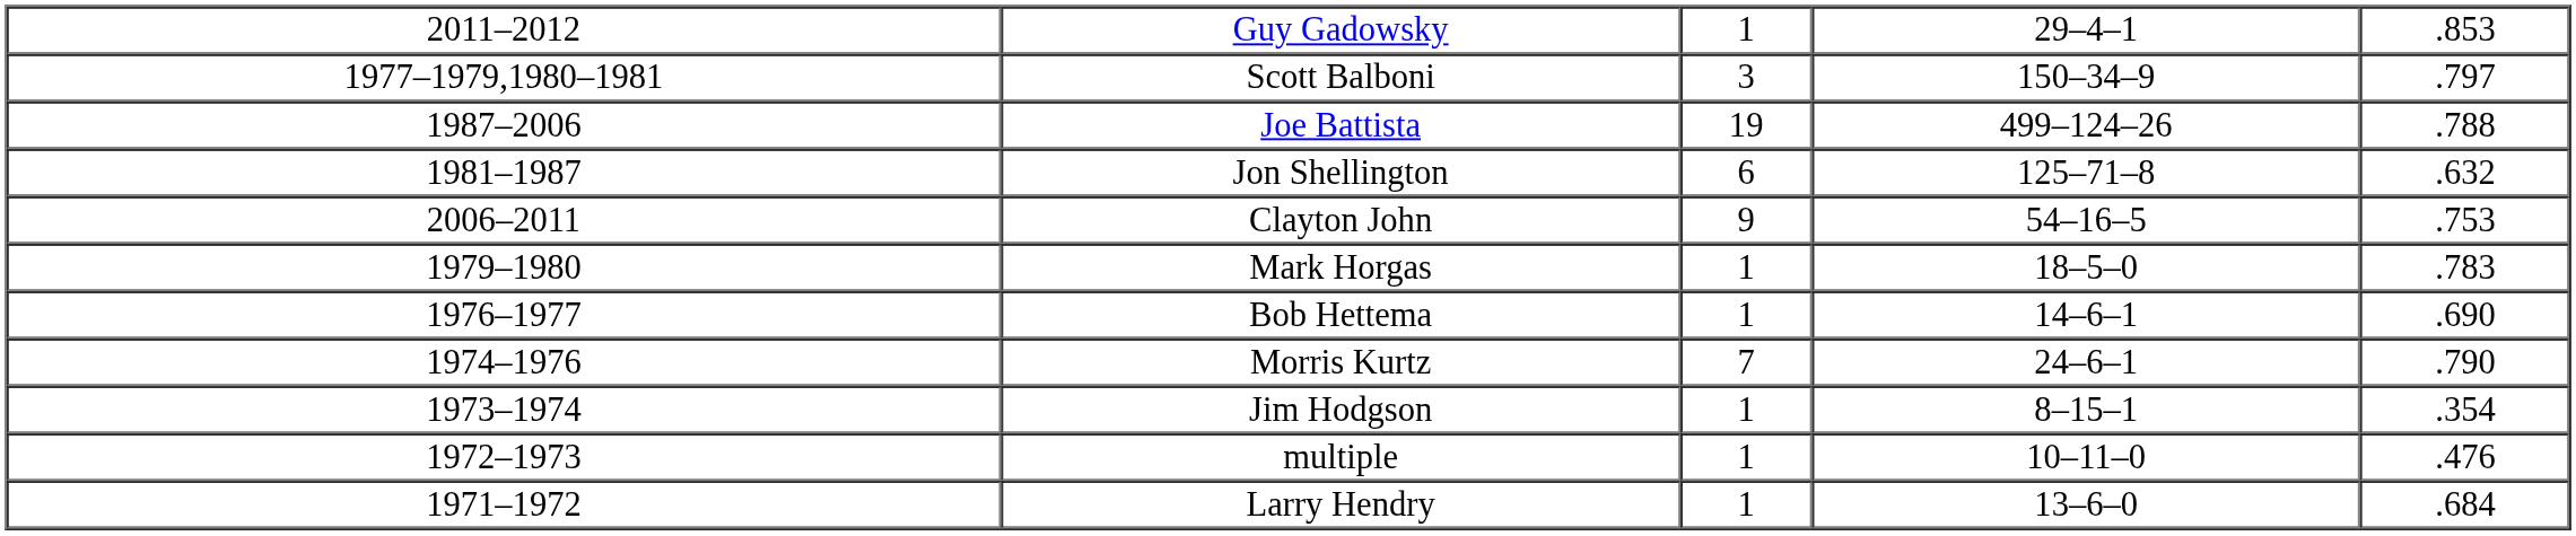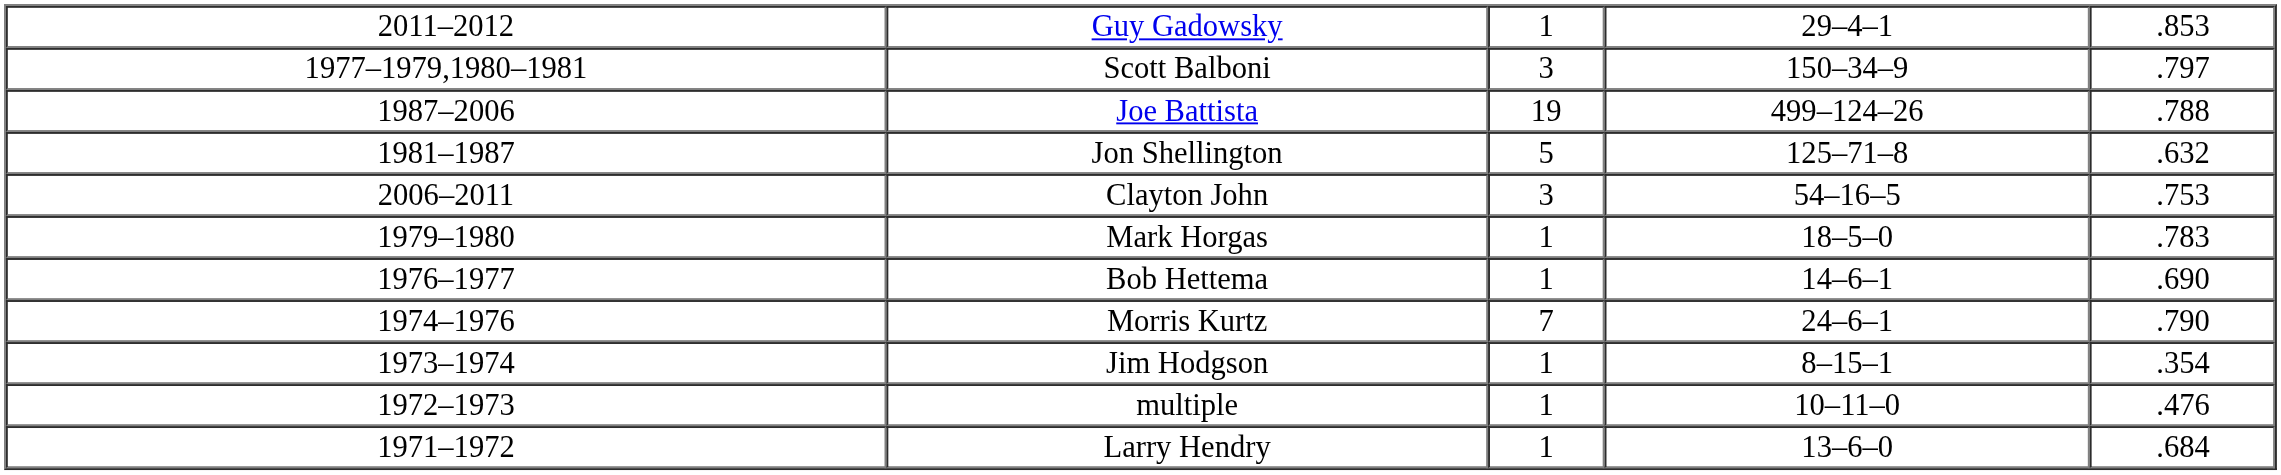Jon Shellington | column 3: 6 -> 5
Clayton John | column 3: 9 -> 3
